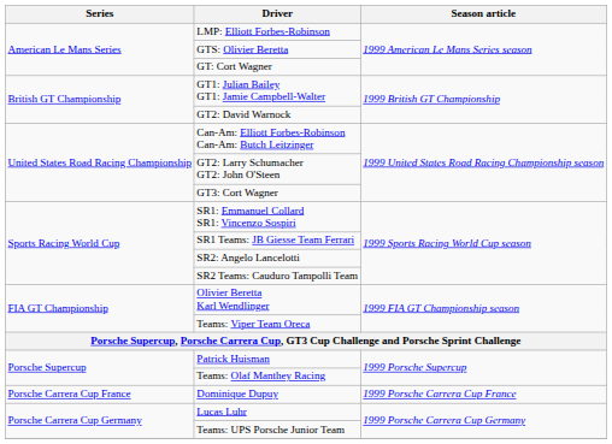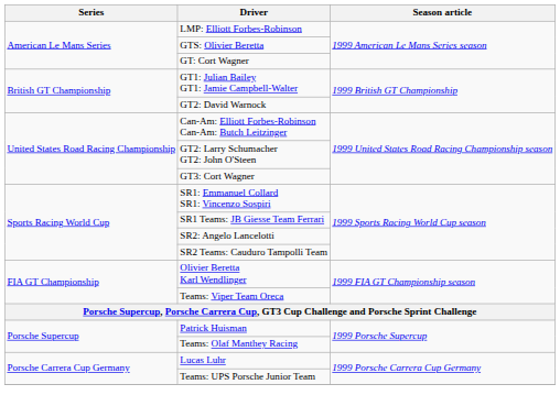- row: Porsche Carrera Cup France | Dominique Dupuy | 1999 Porsche Carrera Cup France
